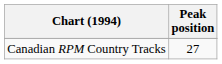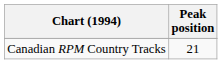Canadian RPM Country Tracks | Peak position: 27 -> 21
